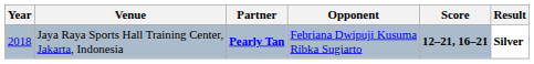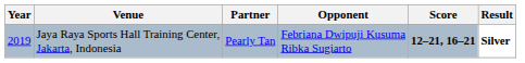Jaya Raya Sports Hall Training Center, Jakarta, Indonesia | Year: 2018 -> 2019
Jaya Raya Sports Hall Training Center, Jakarta, Indonesia | Partner: bold -> normal
